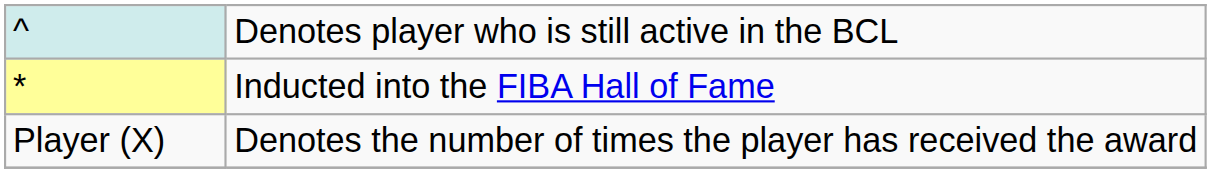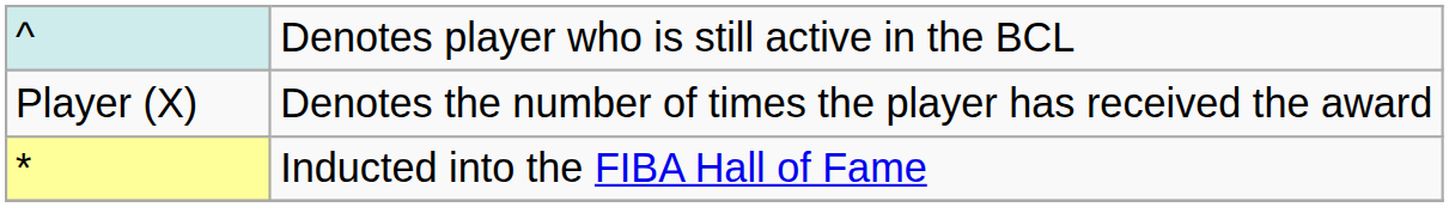rows swapped: * <-> Player (X)
